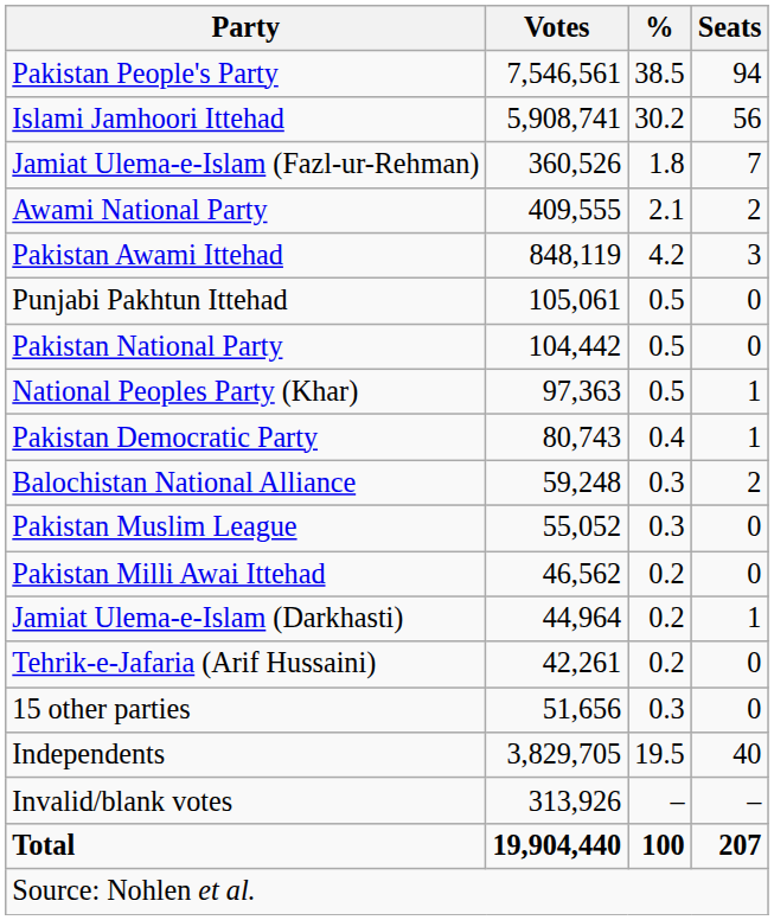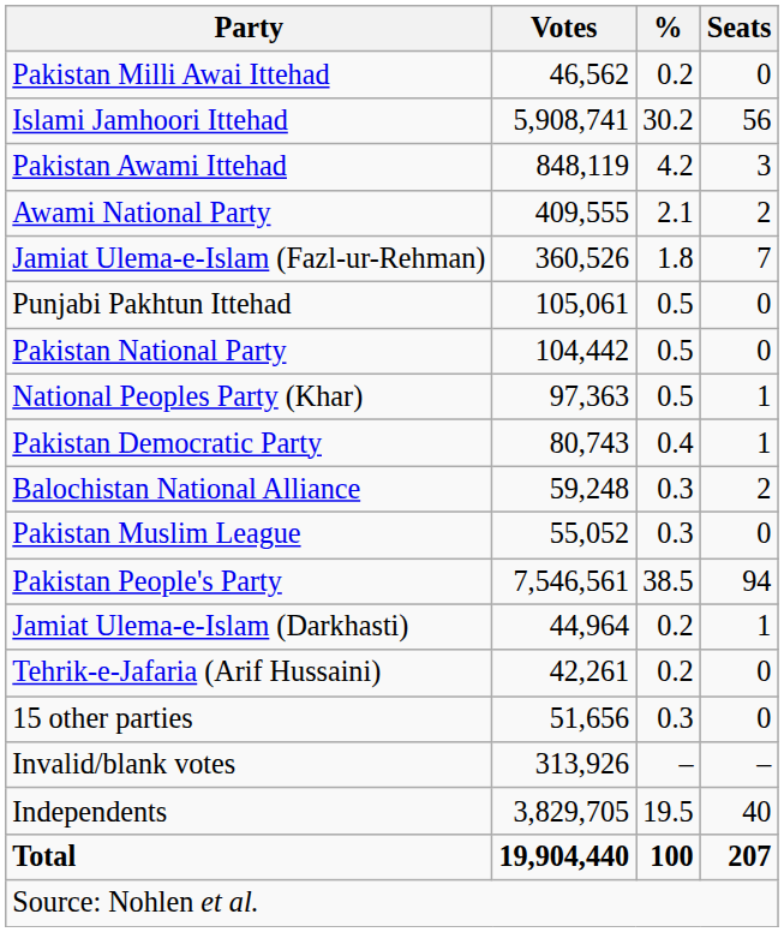rows swapped: Pakistan People's Party <-> Pakistan Milli Awai Ittehad
rows swapped: Pakistan Awami Ittehad <-> Jamiat Ulema-e-Islam (Fazl-ur-Rehman)
rows swapped: Independents <-> Invalid/blank votes
